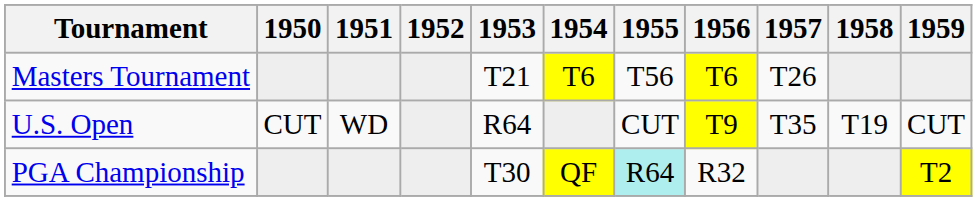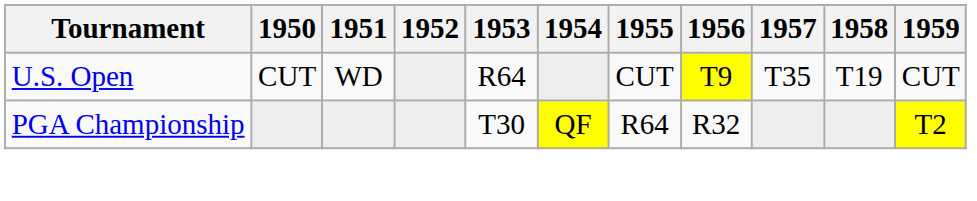- row: Masters Tournament | T21 | T6 | T56 | T6 | T26
PGA Championship | 1955: paleturquoise background -> no background
